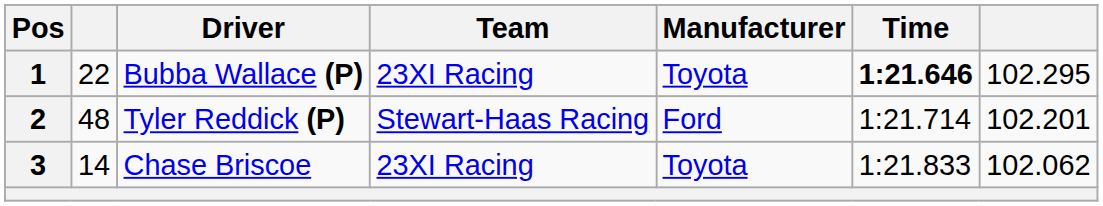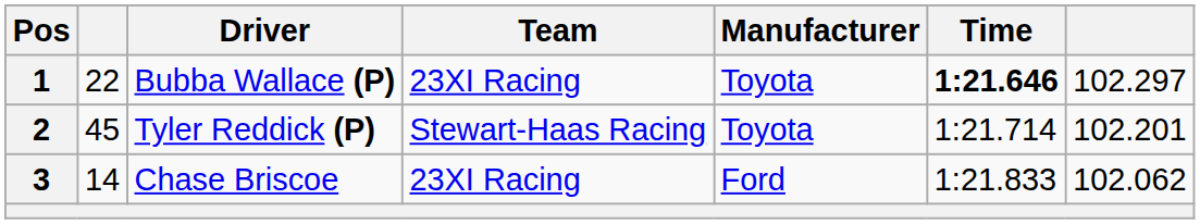1 | column 7: 102.295 -> 102.297
2 | column 2: 48 -> 45
2 | Manufacturer: Ford -> Toyota
3 | Manufacturer: Toyota -> Ford
